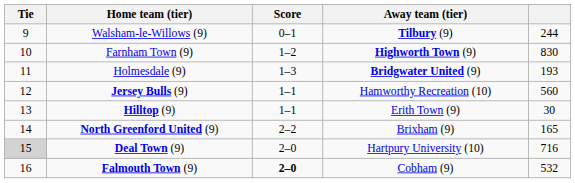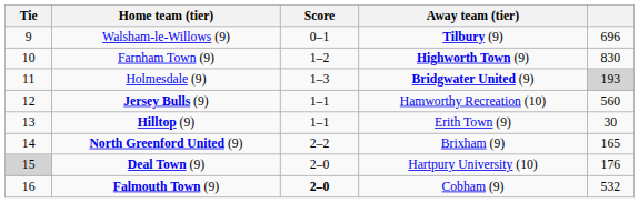Walsham-le-Willows (9) | column 5: 244 -> 696
Holmesdale (9) | column 5: no background -> lightgrey background
Deal Town (9) | column 5: 716 -> 176
